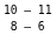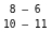rows swapped: 10 – 11 <-> 8 – 6
